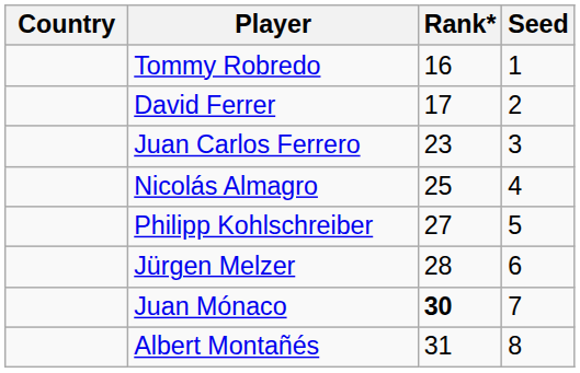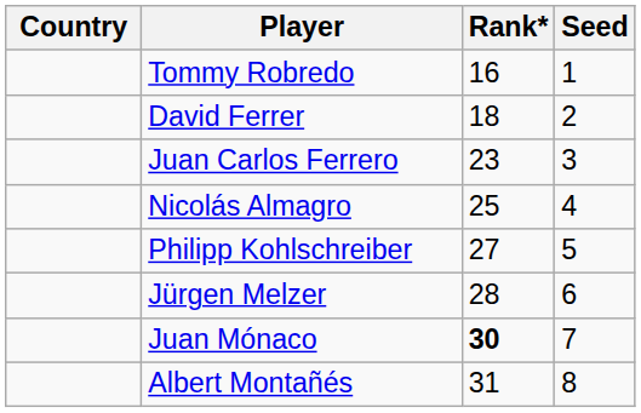David Ferrer | Rank*: 17 -> 18
